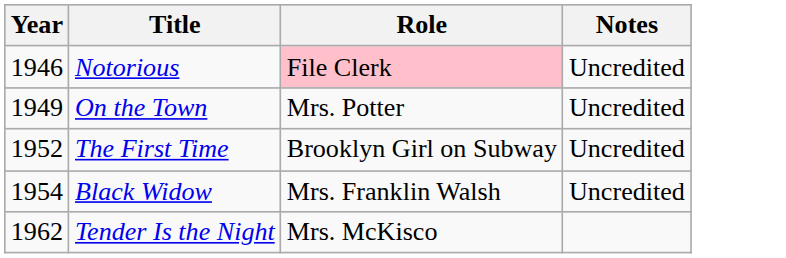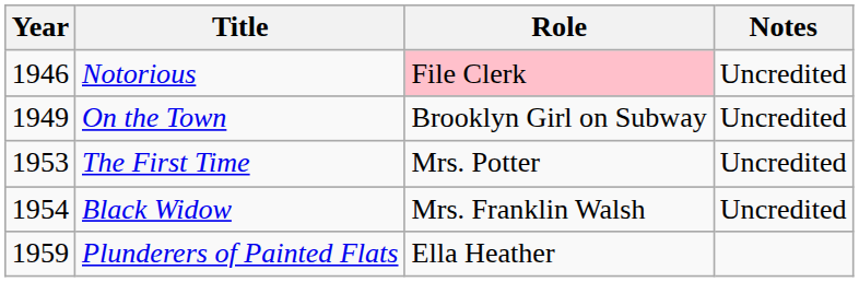On the Town | Role: Mrs. Potter -> Brooklyn Girl on Subway
The First Time | Year: 1952 -> 1953
The First Time | Role: Brooklyn Girl on Subway -> Mrs. Potter
+ row: 1959 | Plunderers of Painted Flats | Ella Heather
- row: 1962 | Tender Is the Night | Mrs. McKisco
